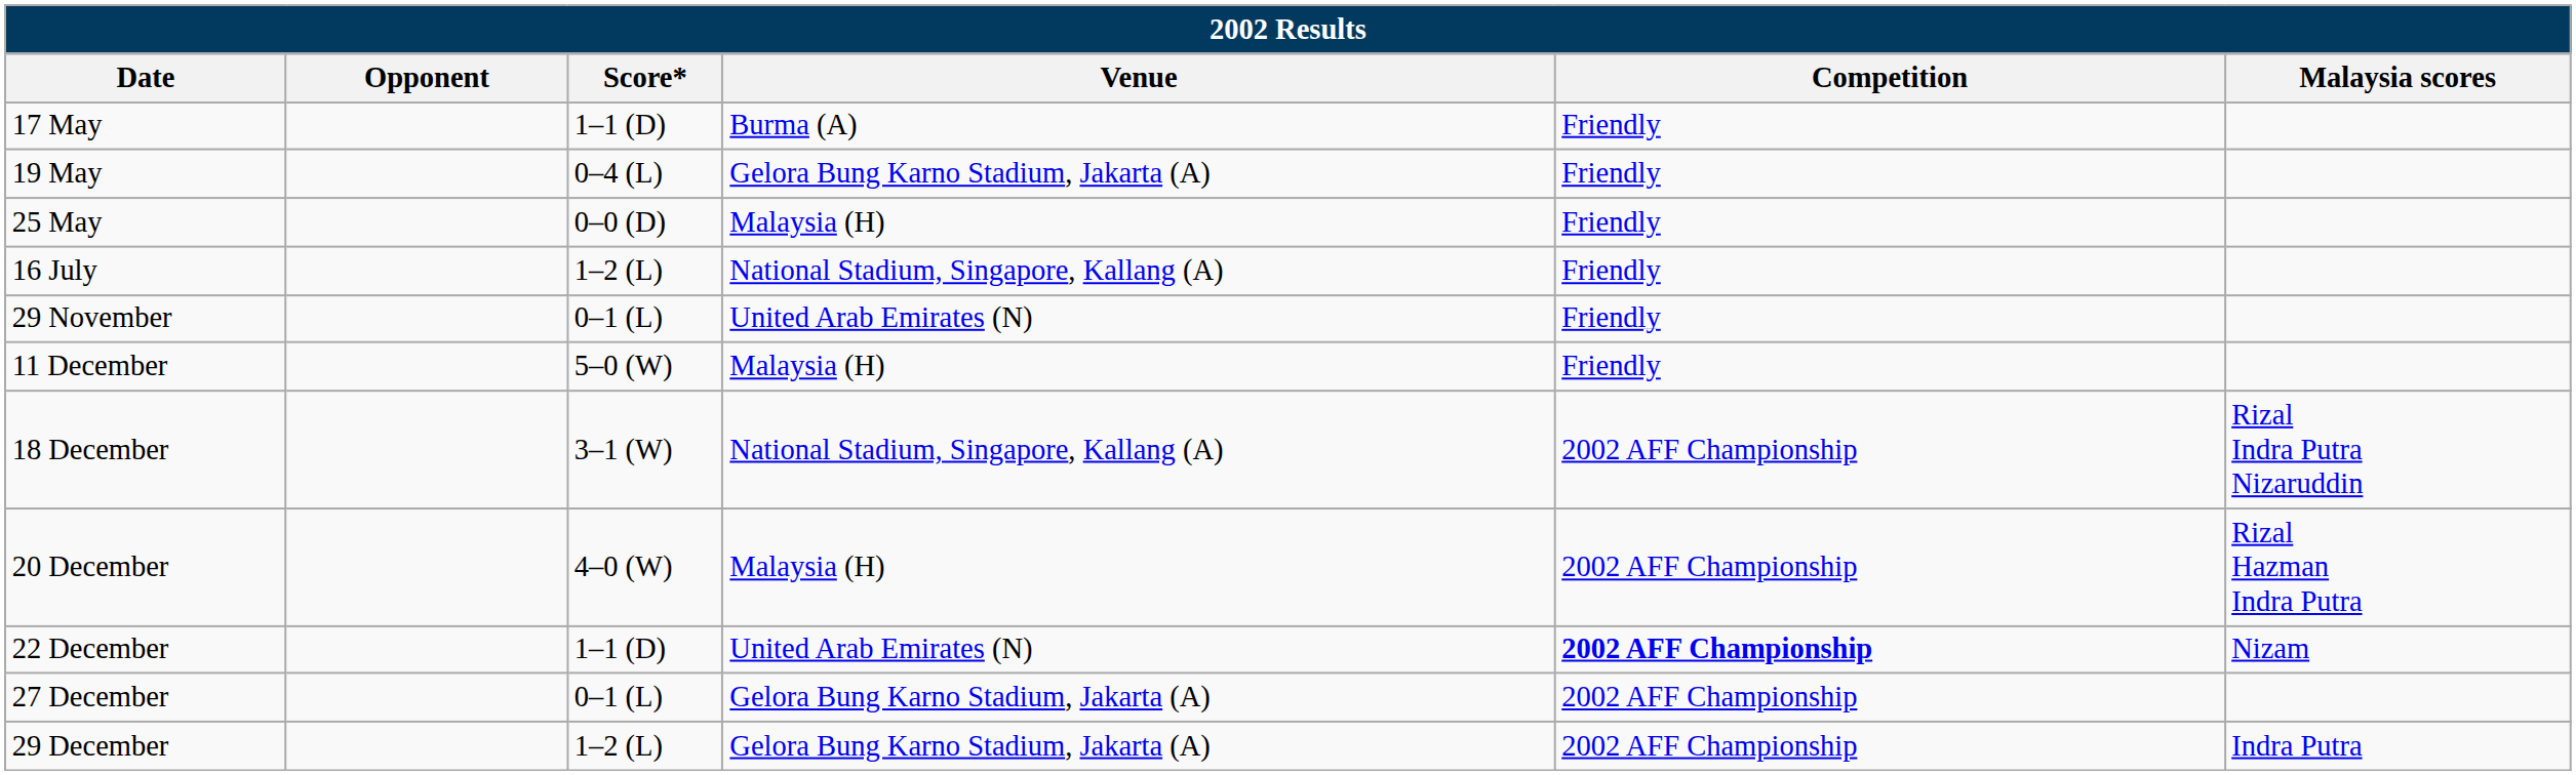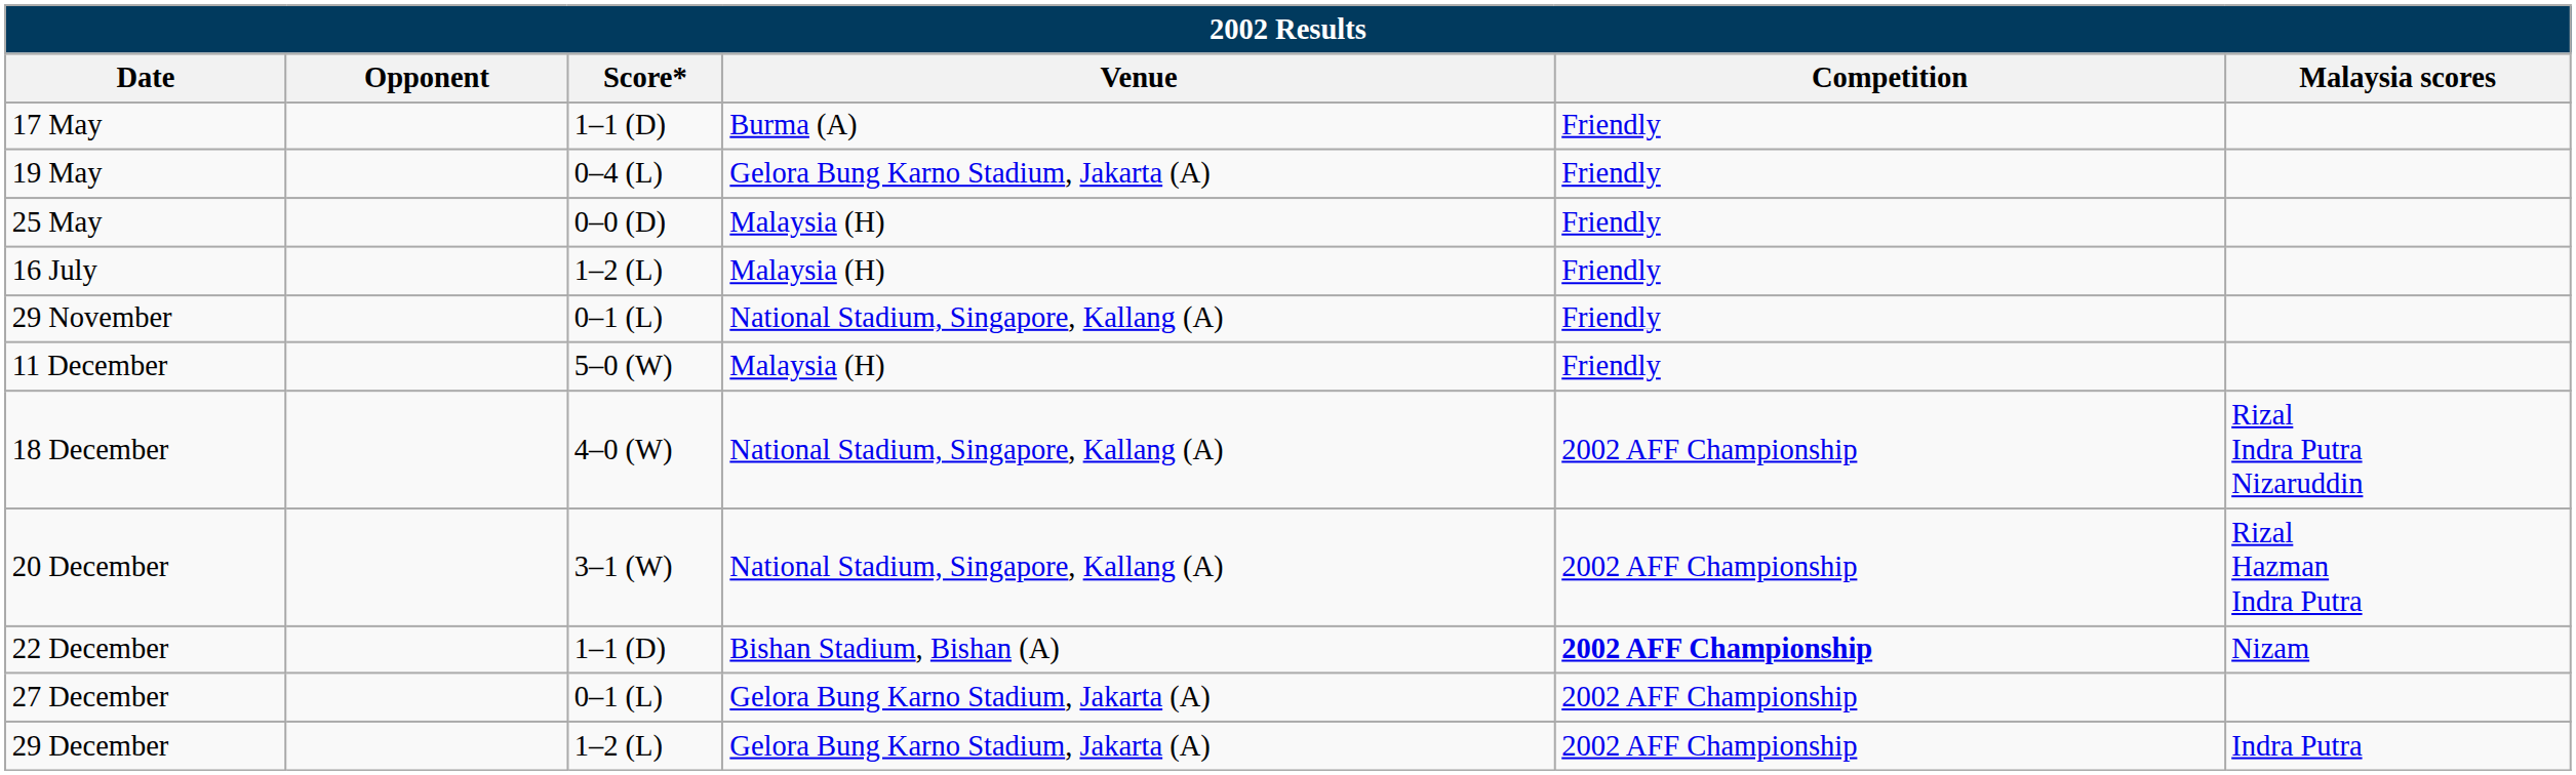16 July | Venue: National Stadium, Singapore, Kallang (A) -> Malaysia (H)
29 November | Venue: United Arab Emirates (N) -> National Stadium, Singapore, Kallang (A)
18 December | Score*: 3–1 (W) -> 4–0 (W)
20 December | Score*: 4–0 (W) -> 3–1 (W)
20 December | Venue: Malaysia (H) -> National Stadium, Singapore, Kallang (A)
22 December | Venue: United Arab Emirates (N) -> Bishan Stadium, Bishan (A)
